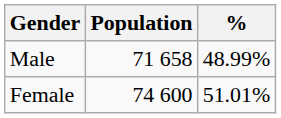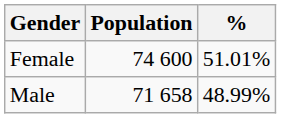rows swapped: Female <-> Male
